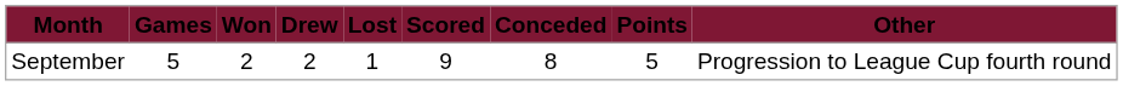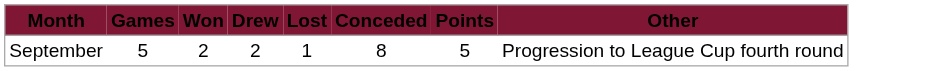- column: Scored | 9
